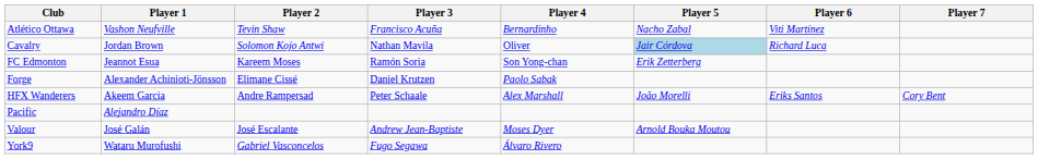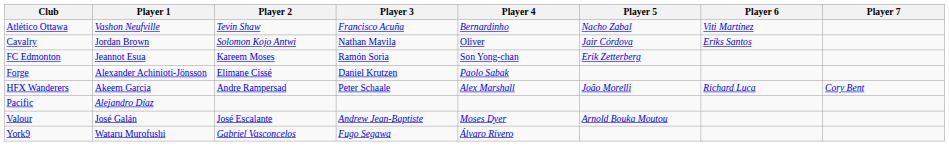Cavalry | Player 5: lightblue background -> no background
Cavalry | Player 6: Richard Luca -> Eriks Santos
HFX Wanderers | Player 6: Eriks Santos -> Richard Luca
